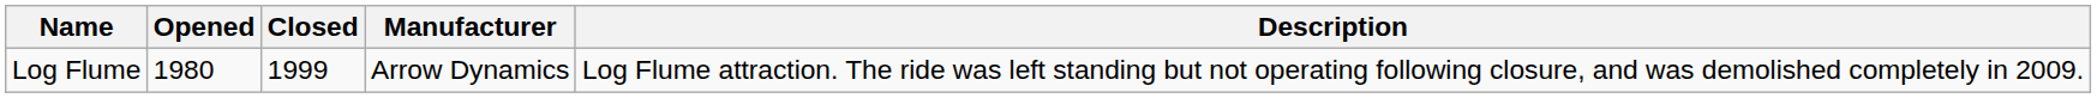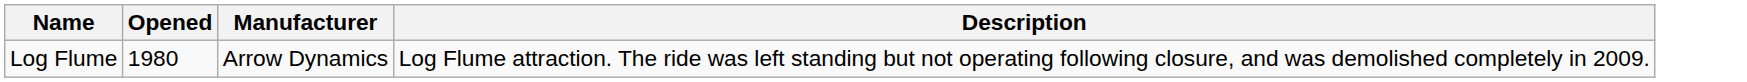- column: Closed | 1999
